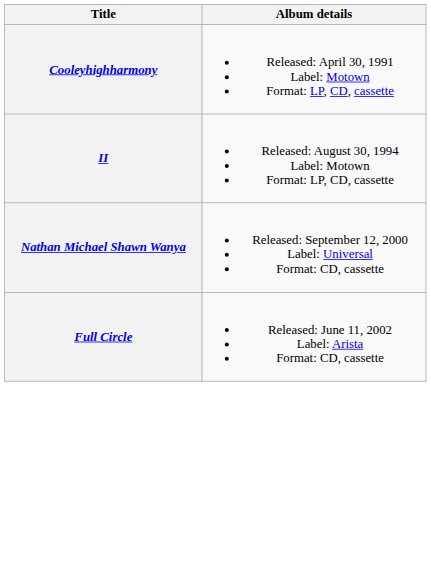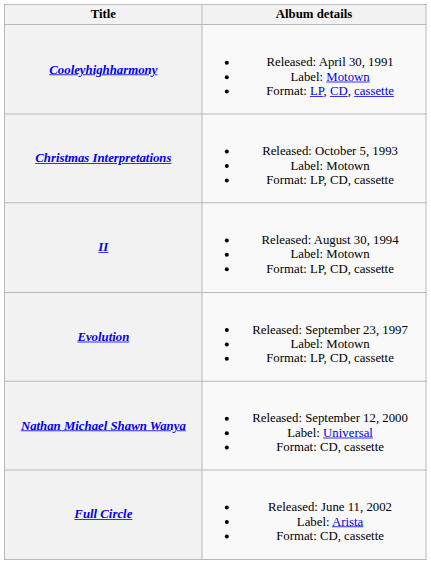+ row: Christmas Interpretations | Released: October 5, 1993 Label: Motown Format: LP, CD, cassette
+ row: Evolution | Released: September 23, 1997 Label: Motown Format: LP, CD, cassette
